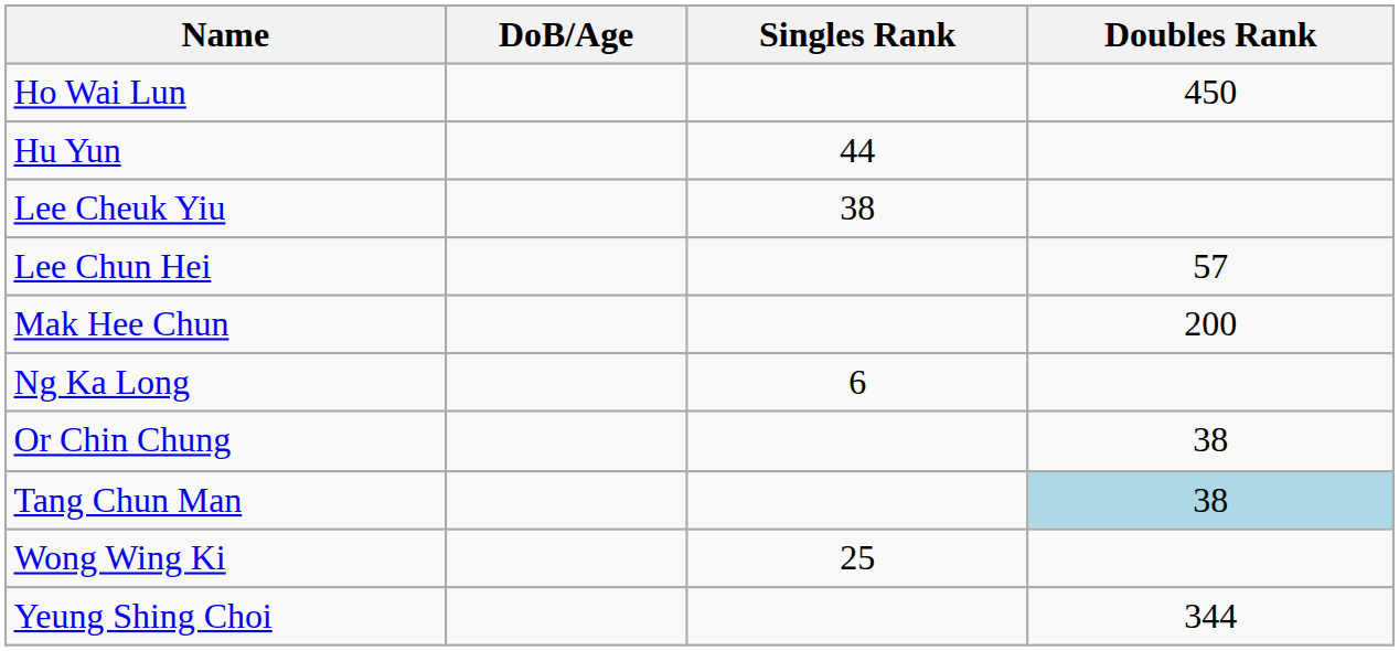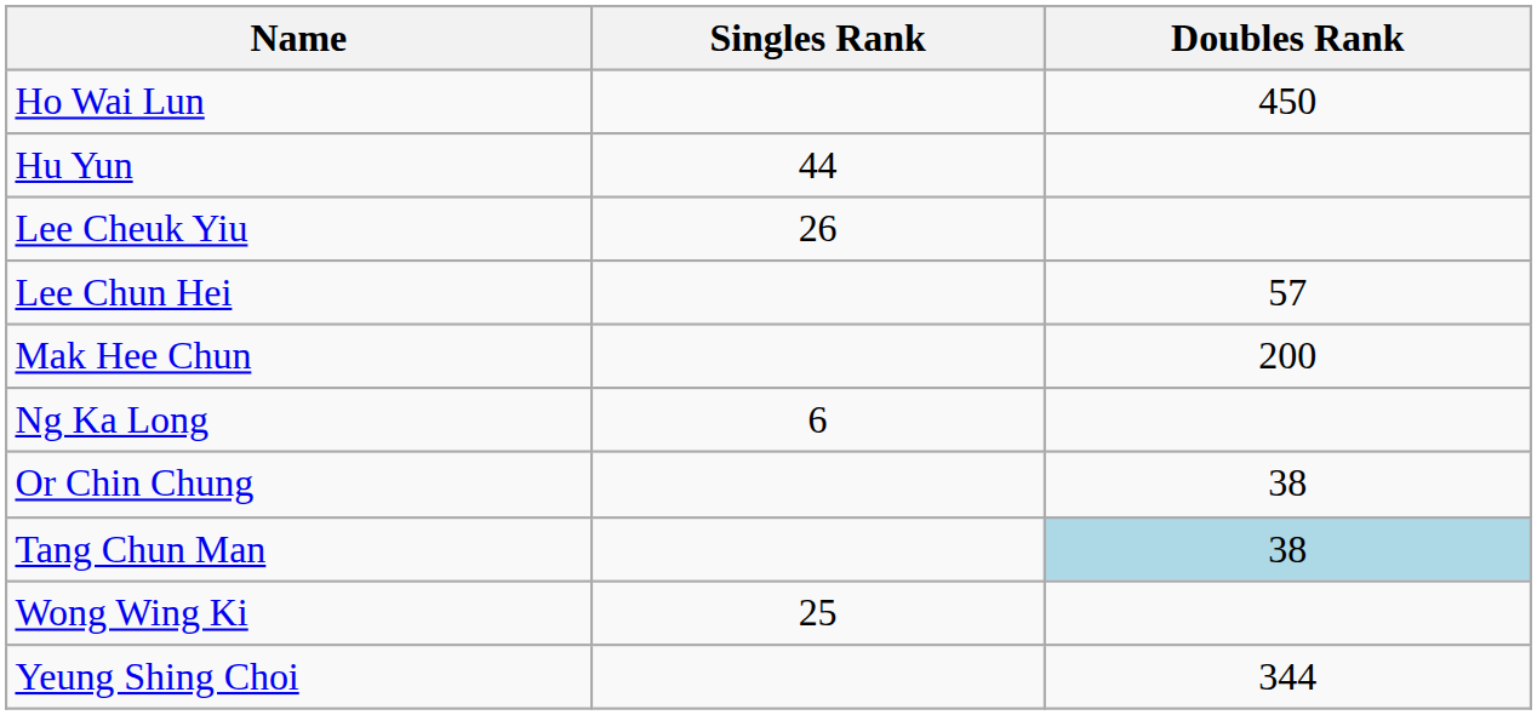- column: DoB/Age
Lee Cheuk Yiu | Singles Rank: 38 -> 26
